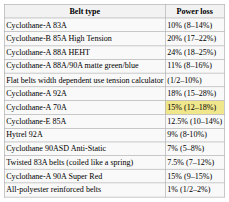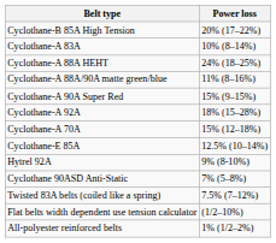rows swapped: Cyclothane-A 83A <-> Cyclothane-B 85A High Tension
rows swapped: Cyclothane-A 90A Super Red <-> Flat belts width dependent use tension calculator
Cyclothane-A 70A | Power loss: khaki background -> no background
